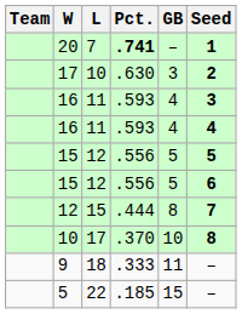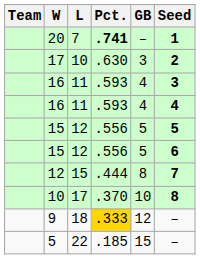9 | Pct.: no background -> gold background
9 | GB: 11 -> 12
